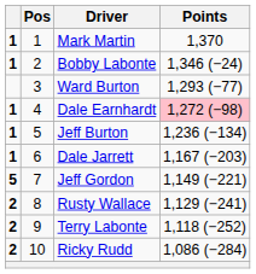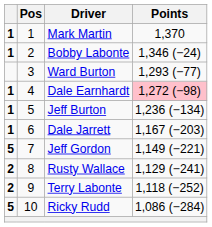Ricky Rudd | column 1: 2 -> 5
